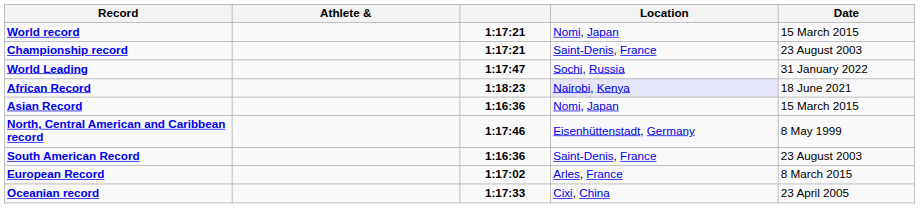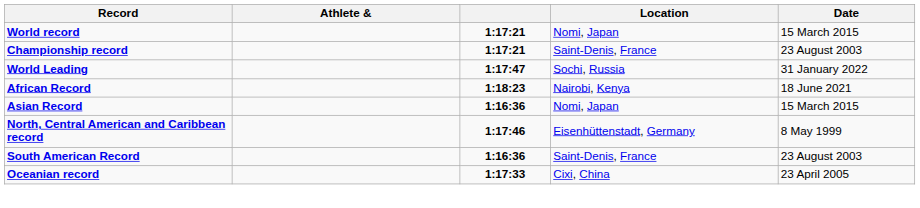African Record | Location: lavender background -> no background
- row: European Record | 1:17:02 | Arles, France | 8 March 2015
